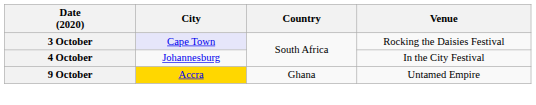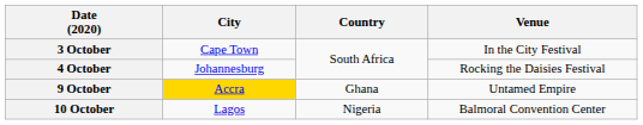3 October | City: lavender background -> no background
3 October | Venue: Rocking the Daisies Festival -> In the City Festival
4 October | Venue: In the City Festival -> Rocking the Daisies Festival
+ row: 10 October | Lagos | Nigeria | Balmoral Convention Center
